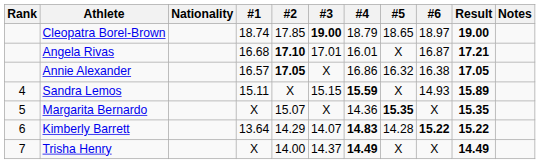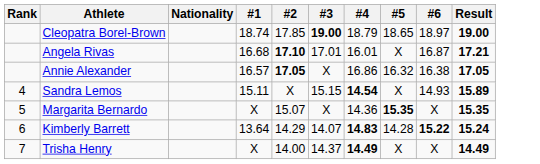- column: Notes
Sandra Lemos | #4: 15.59 -> 14.54
Kimberly Barrett | Result: 15.22 -> 15.24
